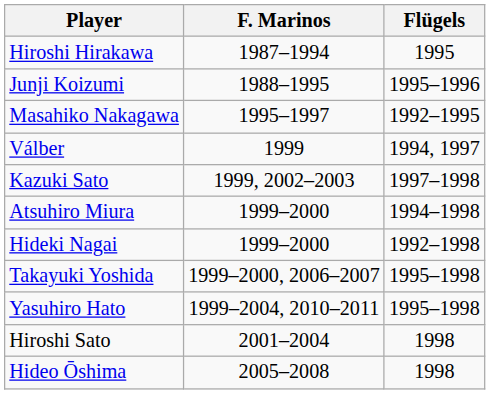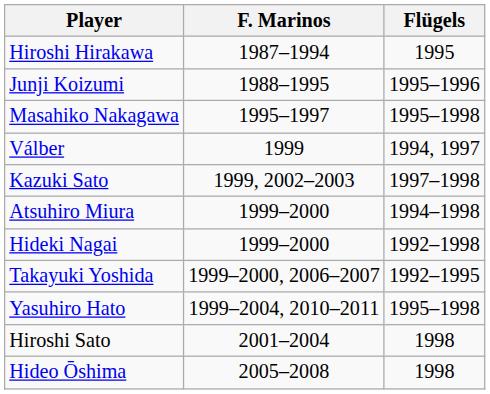Masahiko Nakagawa | Flügels: 1992–1995 -> 1995–1998
Takayuki Yoshida | Flügels: 1995–1998 -> 1992–1995
